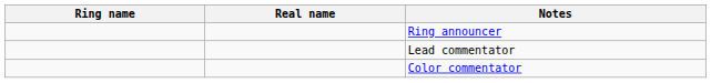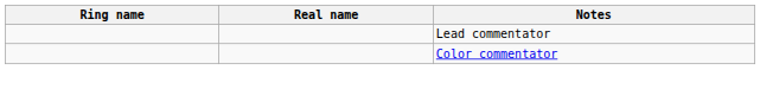- row: Ring announcer
